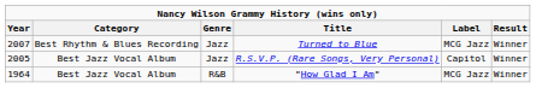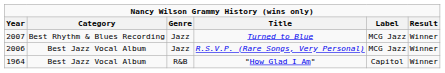R.S.V.P. (Rare Songs, Very Personal) | Year: 2005 -> 2006
R.S.V.P. (Rare Songs, Very Personal) | Label: Capitol -> MCG Jazz
"How Glad I Am" | Label: MCG Jazz -> Capitol
